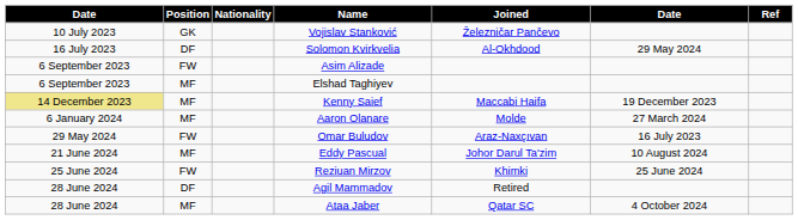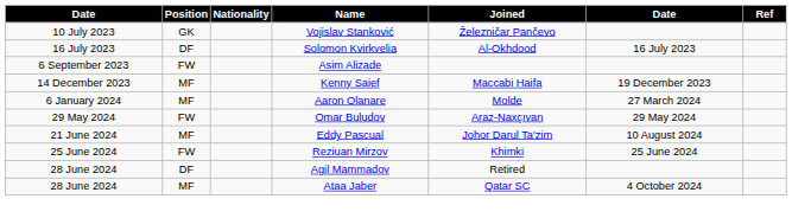Solomon Kvirkvelia | column 6: 29 May 2024 -> 16 July 2023
- row: 6 September 2023 | MF | Elshad Taghiyev
Kenny Saief | column 1: khaki background -> no background
Omar Buludov | column 6: 16 July 2023 -> 29 May 2024
